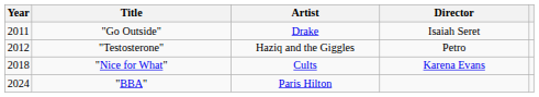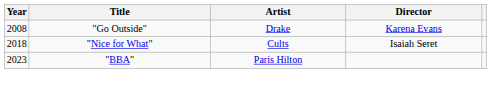"Go Outside" | Year: 2011 -> 2008
"Go Outside" | Director: Isaiah Seret -> Karena Evans
- row: 2012 | "Testosterone" | Haziq and the Giggles | Petro
"Nice for What" | Director: Karena Evans -> Isaiah Seret
"BBA" | Year: 2024 -> 2023
